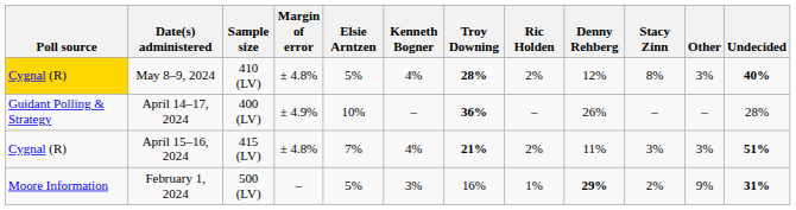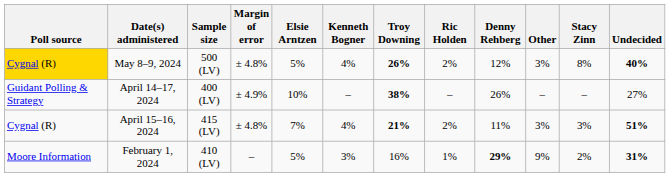columns swapped: Stacy Zinn <-> Other
May 8–9, 2024 | Sample size: 410 (LV) -> 500 (LV)
May 8–9, 2024 | Troy Downing: 28% -> 26%
April 14–17, 2024 | Troy Downing: 36% -> 38%
April 14–17, 2024 | Undecided: 28% -> 27%
February 1, 2024 | Sample size: 500 (LV) -> 410 (LV)
